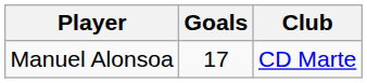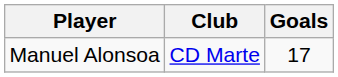columns swapped: Club <-> Goals
